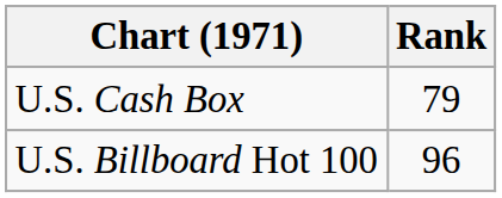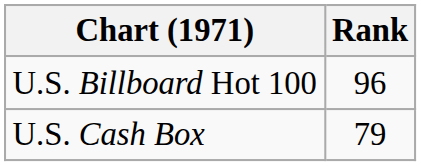rows swapped: U.S. Billboard Hot 100 <-> U.S. Cash Box
